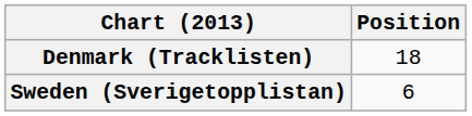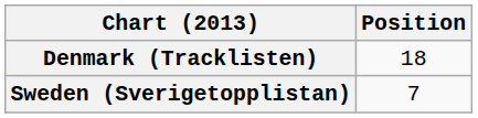Sweden (Sverigetopplistan) | Position: 6 -> 7
